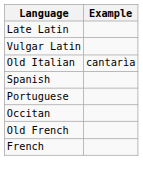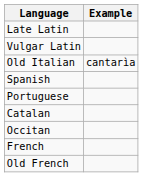+ row: Catalan
rows swapped: French <-> Old French
